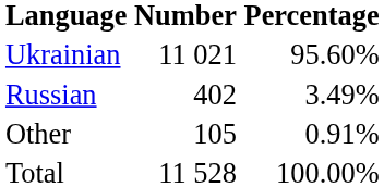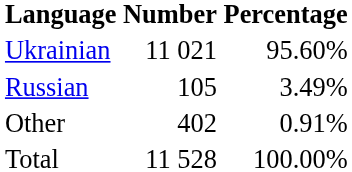Russian | Number: 402 -> 105
Other | Number: 105 -> 402
